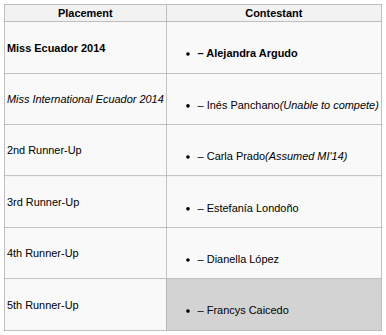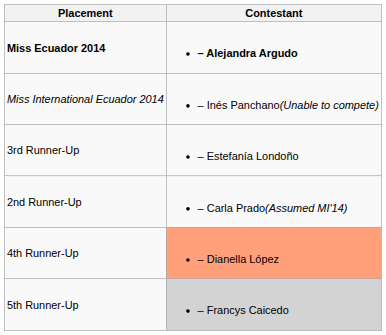rows swapped: 2nd Runner-Up <-> 3rd Runner-Up
4th Runner-Up | Contestant: no background -> lightsalmon background
